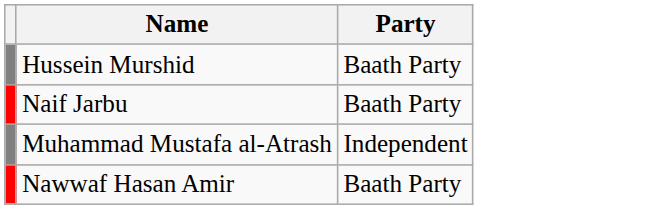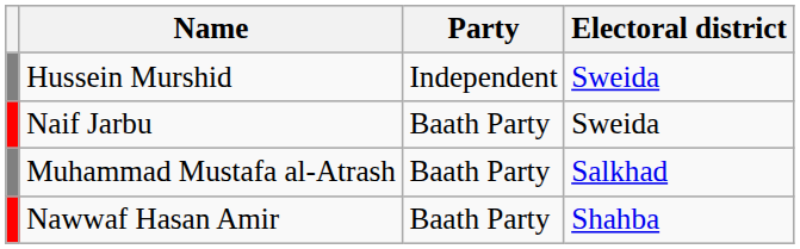+ column: Electoral district | Sweida | Sweida | Salkhad | Shahba
Hussein Murshid | Party: Baath Party -> Independent
Muhammad Mustafa al-Atrash | Party: Independent -> Baath Party
